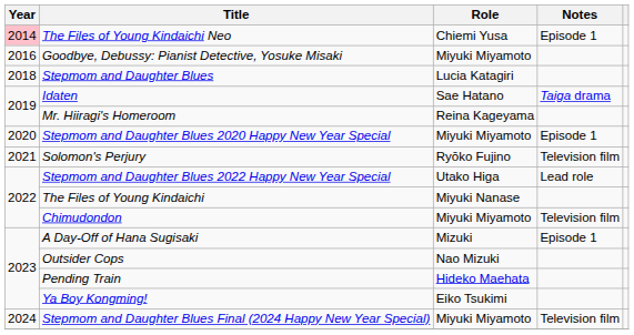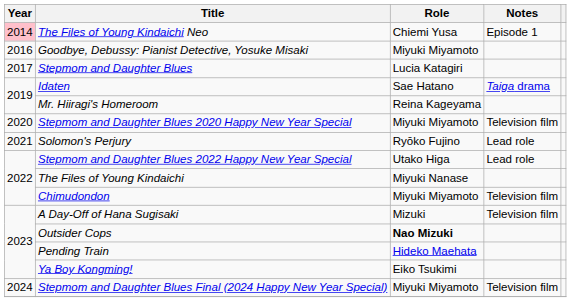Stepmom and Daughter Blues | Year: 2018 -> 2017
Stepmom and Daughter Blues 2020 Happy New Year Special | Notes: Episode 1 -> Television film
Solomon's Perjury | Notes: Television film -> Lead role
A Day-Off of Hana Sugisaki | Notes: Episode 1 -> Television film
Outsider Cops | Role: normal -> bold
